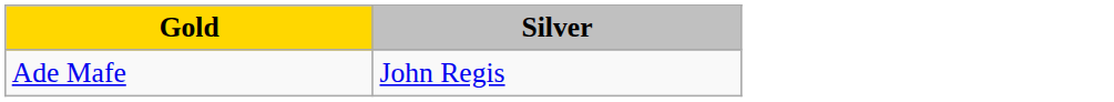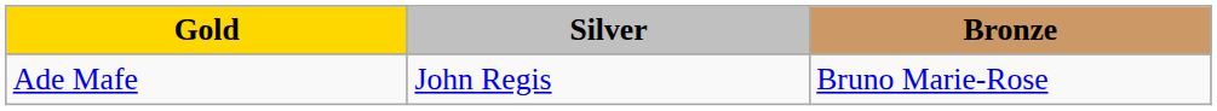+ column: Bronze | Bruno Marie-Rose
